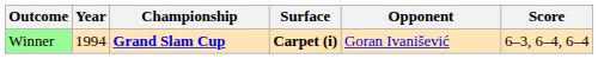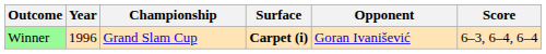Winner | Year: 1994 -> 1996
Winner | Championship: bold -> normal
